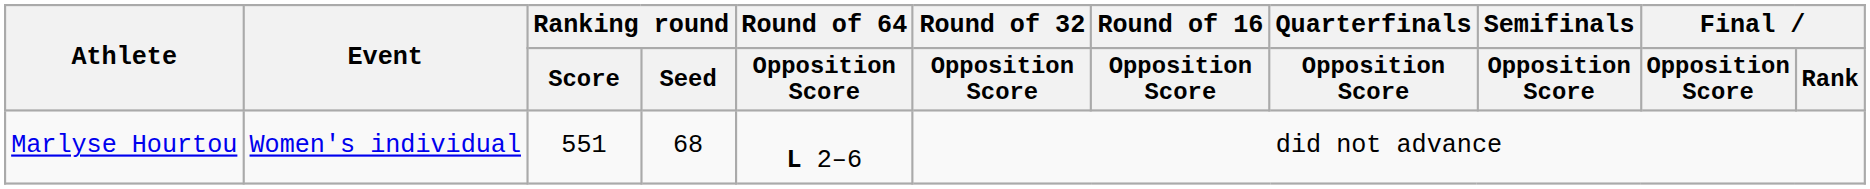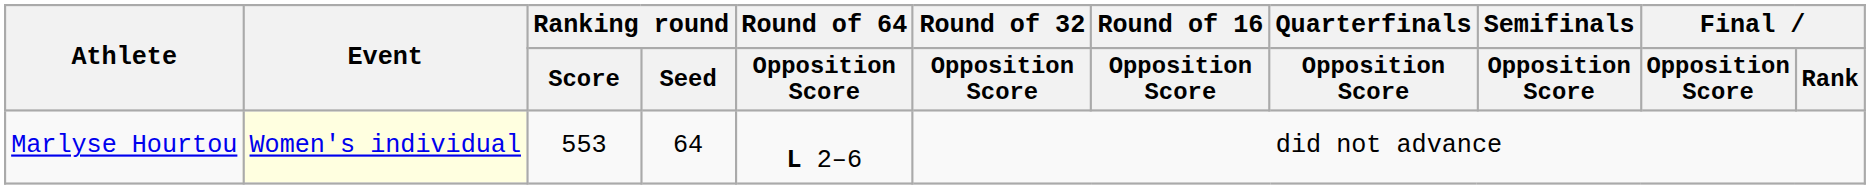Marlyse Hourtou | Event: no background -> lightyellow background
Marlyse Hourtou | Ranking round / Score: 551 -> 553
Marlyse Hourtou | Ranking round / Seed: 68 -> 64
